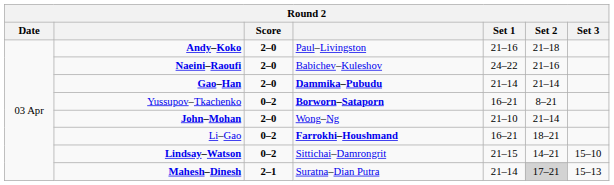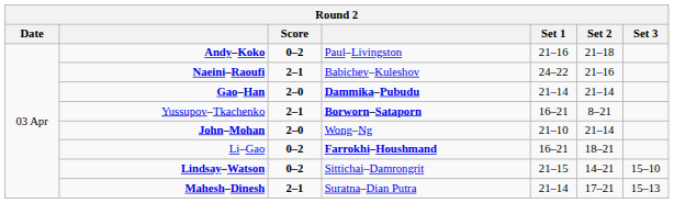Andy–Koko | Score: 2–0 -> 0–2
Naeini–Raoufi | Score: 2–0 -> 2–1
Yussupov–Tkachenko | Score: 0–2 -> 2–1
Mahesh–Dinesh | Set 2: lightgrey background -> no background
